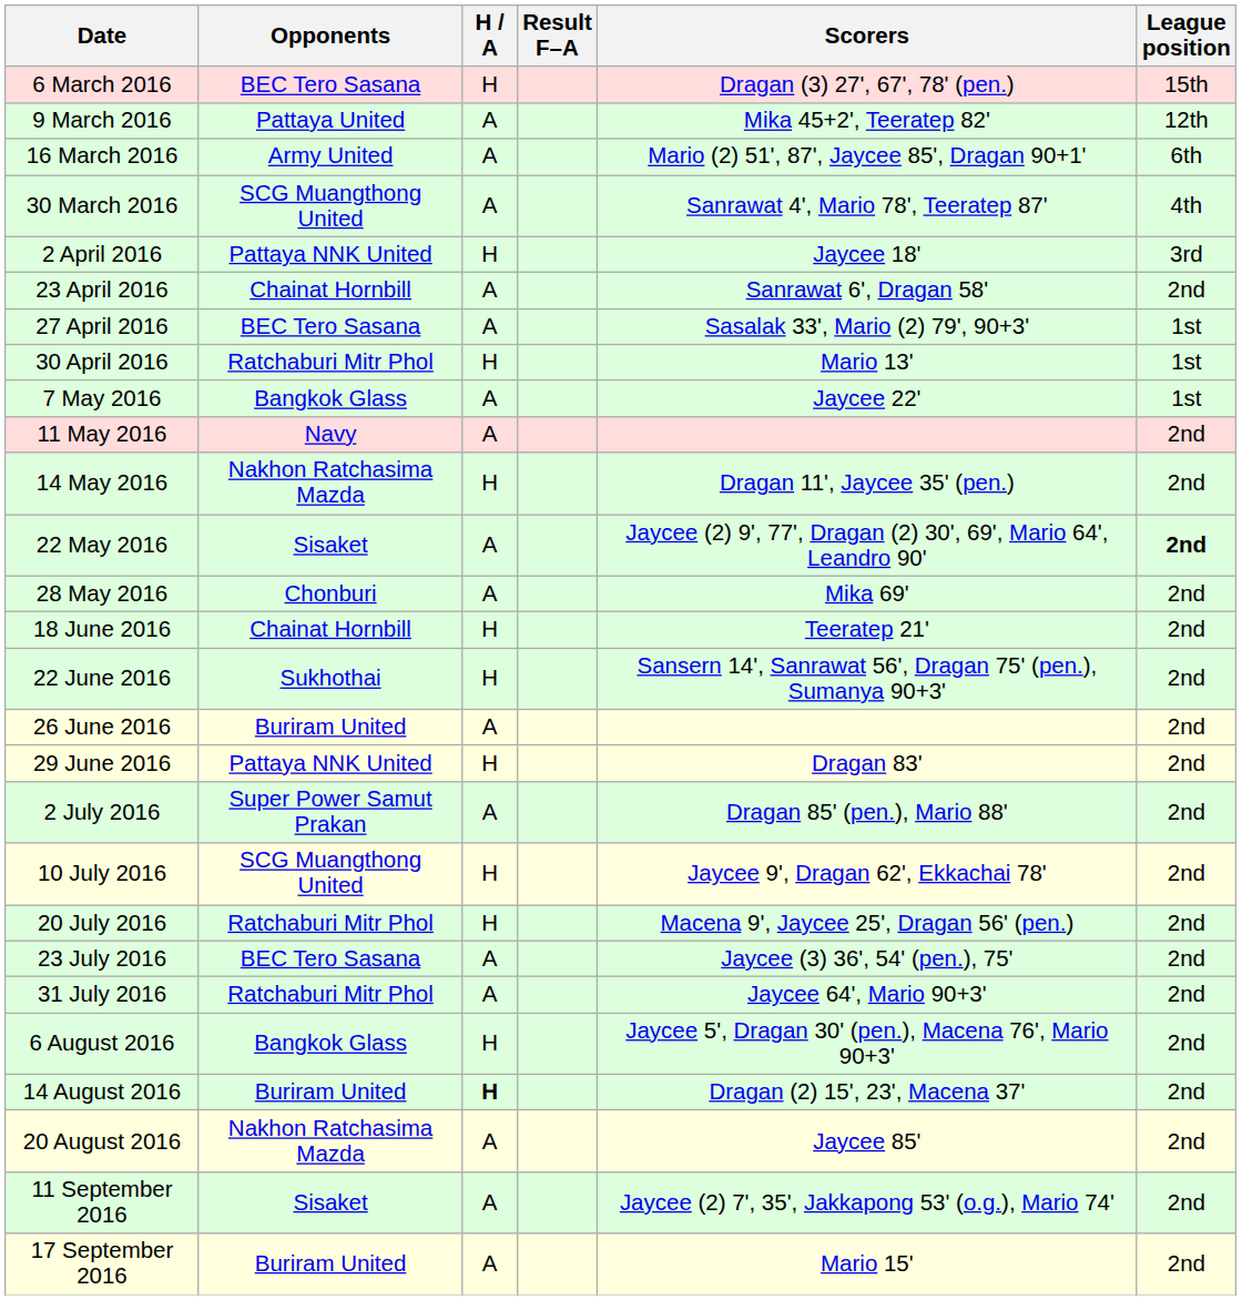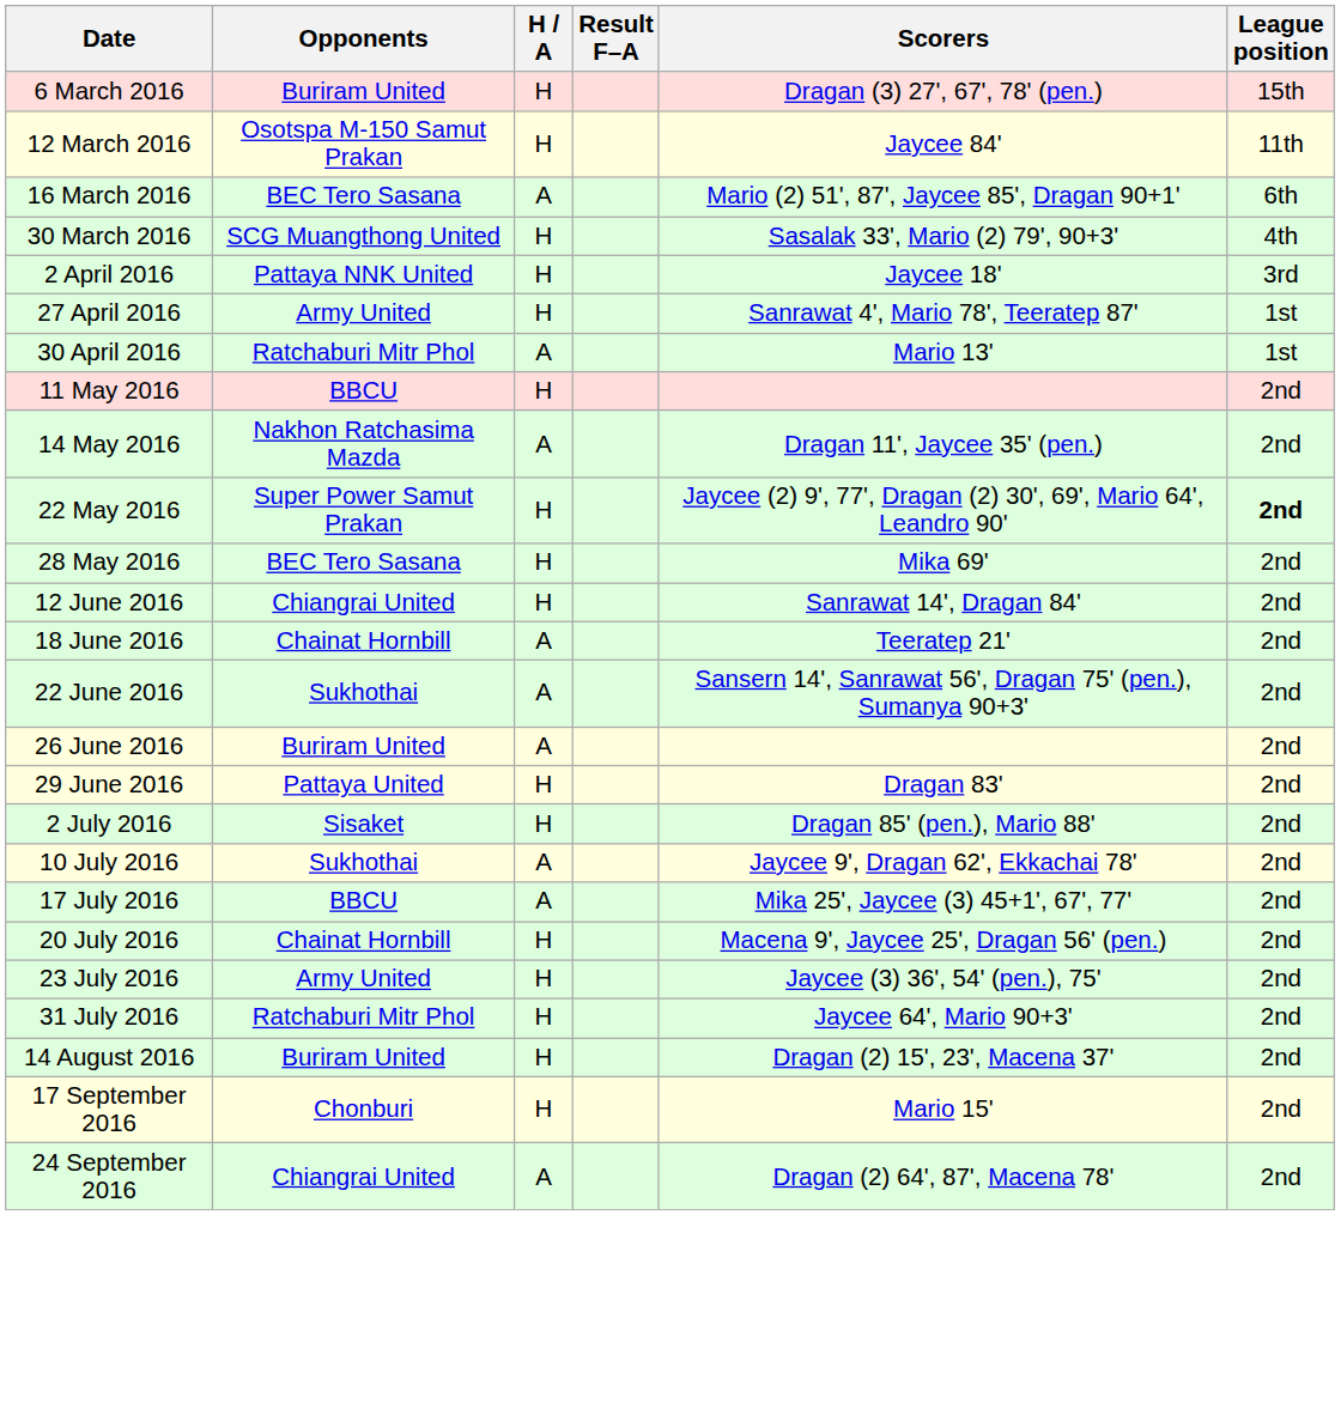6 March 2016 | Opponents: BEC Tero Sasana -> Buriram United
- row: 9 March 2016 | Pattaya United | A | Mika 45+2', Teeratep 82' | 12th
+ row: 12 March 2016 | Osotspa M-150 Samut Prakan | H | Jaycee 84' | 11th
16 March 2016 | Opponents: Army United -> BEC Tero Sasana
30 March 2016 | H / A: A -> H
30 March 2016 | Scorers: Sanrawat 4', Mario 78', Teeratep 87' -> Sasalak 33', Mario (2) 79', 90+3'
- row: 23 April 2016 | Chainat Hornbill | A | Sanrawat 6', Dragan 58' | 2nd
27 April 2016 | Opponents: BEC Tero Sasana -> Army United
27 April 2016 | H / A: A -> H
27 April 2016 | Scorers: Sasalak 33', Mario (2) 79', 90+3' -> Sanrawat 4', Mario 78', Teeratep 87'
30 April 2016 | H / A: H -> A
- row: 7 May 2016 | Bangkok Glass | A | Jaycee 22' | 1st
11 May 2016 | Opponents: Navy -> BBCU
11 May 2016 | H / A: A -> H
14 May 2016 | H / A: H -> A
22 May 2016 | Opponents: Sisaket -> Super Power Samut Prakan
22 May 2016 | H / A: A -> H
28 May 2016 | Opponents: Chonburi -> BEC Tero Sasana
28 May 2016 | H / A: A -> H
+ row: 12 June 2016 | Chiangrai United | H | Sanrawat 14', Dragan 84' | 2nd
18 June 2016 | H / A: H -> A
22 June 2016 | H / A: H -> A
29 June 2016 | Opponents: Pattaya NNK United -> Pattaya United
2 July 2016 | Opponents: Super Power Samut Prakan -> Sisaket
2 July 2016 | H / A: A -> H
10 July 2016 | Opponents: SCG Muangthong United -> Sukhothai
10 July 2016 | H / A: H -> A
+ row: 17 July 2016 | BBCU | A | Mika 25', Jaycee (3) 45+1', 67', 77' | 2nd
20 July 2016 | Opponents: Ratchaburi Mitr Phol -> Chainat Hornbill
23 July 2016 | Opponents: BEC Tero Sasana -> Army United
23 July 2016 | H / A: A -> H
31 July 2016 | H / A: A -> H
- row: 6 August 2016 | Bangkok Glass | H | Jaycee 5', Dragan 30' (pen.), Macena 76', Mario 90+3' | 2nd
14 August 2016 | H / A: bold -> normal
- row: 20 August 2016 | Nakhon Ratchasima Mazda | A | Jaycee 85' | 2nd
- row: 11 September 2016 | Sisaket | A | Jaycee (2) 7', 35', Jakkapong 53' (o.g.), Mario 74' | 2nd
17 September 2016 | Opponents: Buriram United -> Chonburi
17 September 2016 | H / A: A -> H
+ row: 24 September 2016 | Chiangrai United | A | Dragan (2) 64', 87', Macena 78' | 2nd
